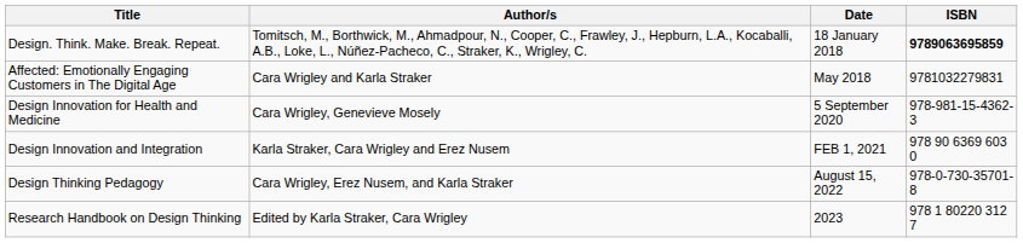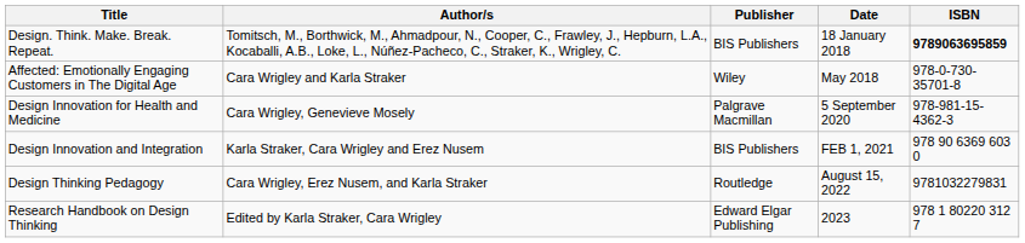+ column: Publisher | BIS Publishers | Wiley | Palgrave Macmillan | BIS Publishers | Routledge | Edward Elgar Publishing
Affected: Emotionally Engaging Customers in The Digital Age | ISBN: 9781032279831 -> 978-0-730-35701-8
Design Thinking Pedagogy | ISBN: 978-0-730-35701-8 -> 9781032279831
